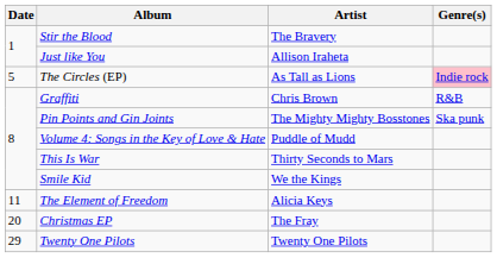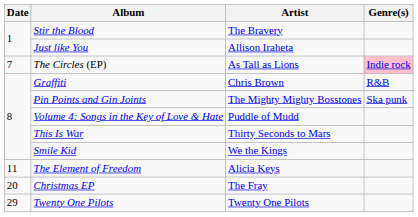The Circles (EP) | Date: 5 -> 7
